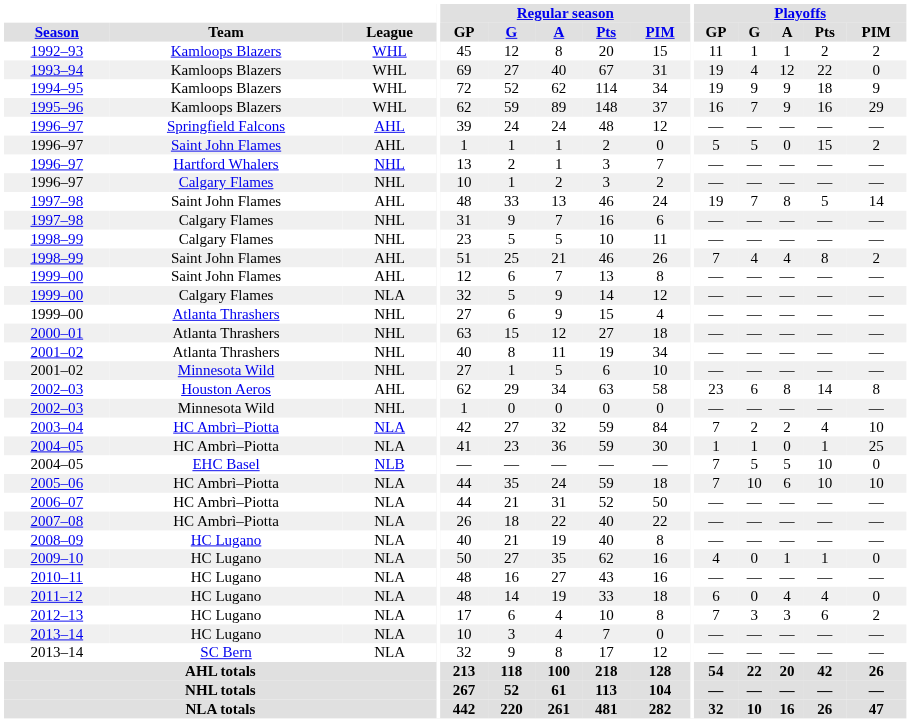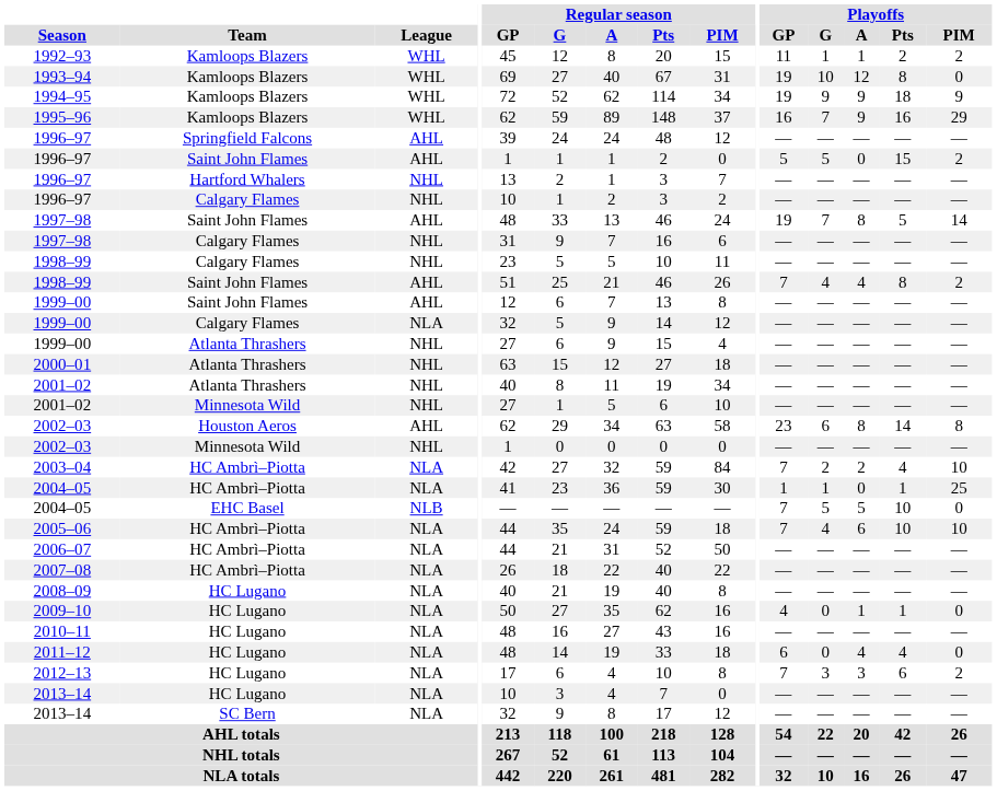1993–94 | Playoffs / G: 4 -> 10
1993–94 | Playoffs / Pts: 22 -> 8
2005–06 | Playoffs / G: 10 -> 4
